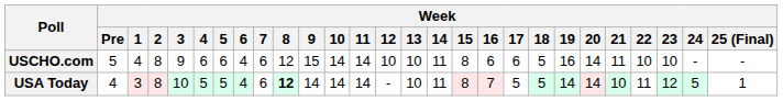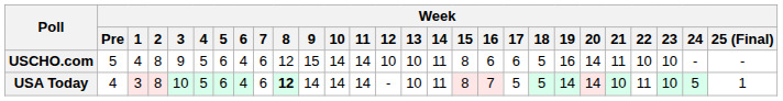USCHO.com | Week / 4: 6 -> 5
USA Today | Week / 5: 5 -> 6
USA Today | Week / 23: 12 -> 10
